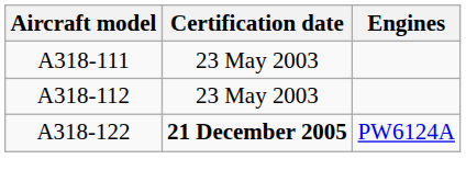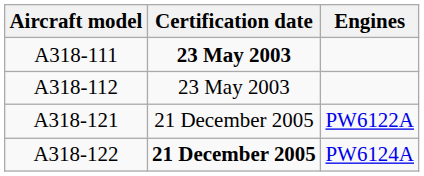A318-111 | Certification date: normal -> bold
+ row: A318-121 | 21 December 2005 | PW6122A
